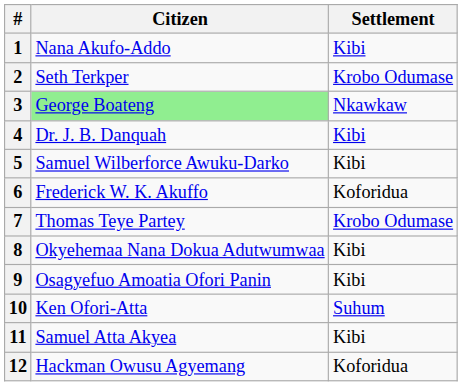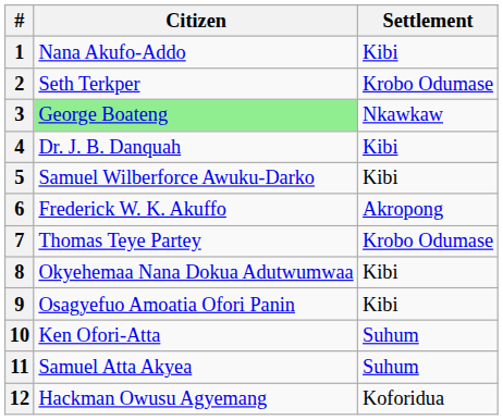6 | Settlement: Koforidua -> Akropong
11 | Settlement: Kibi -> Suhum
